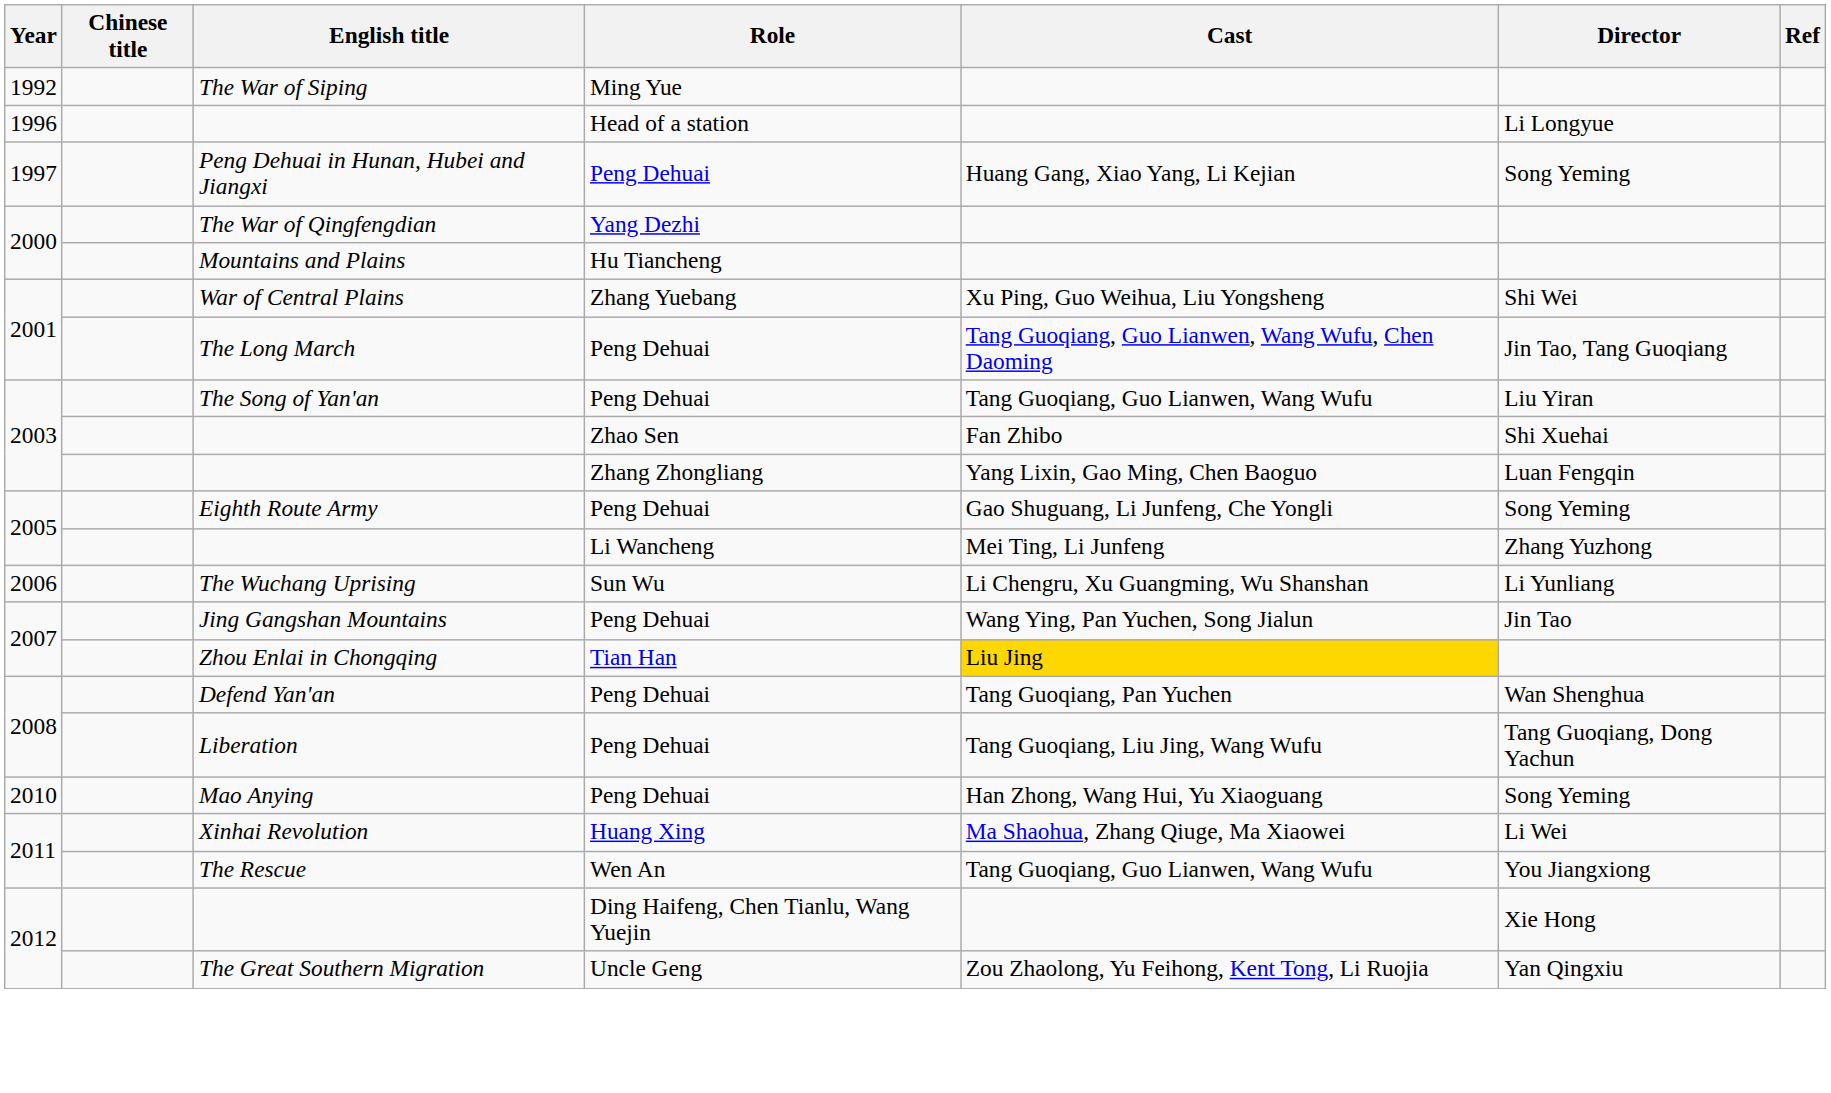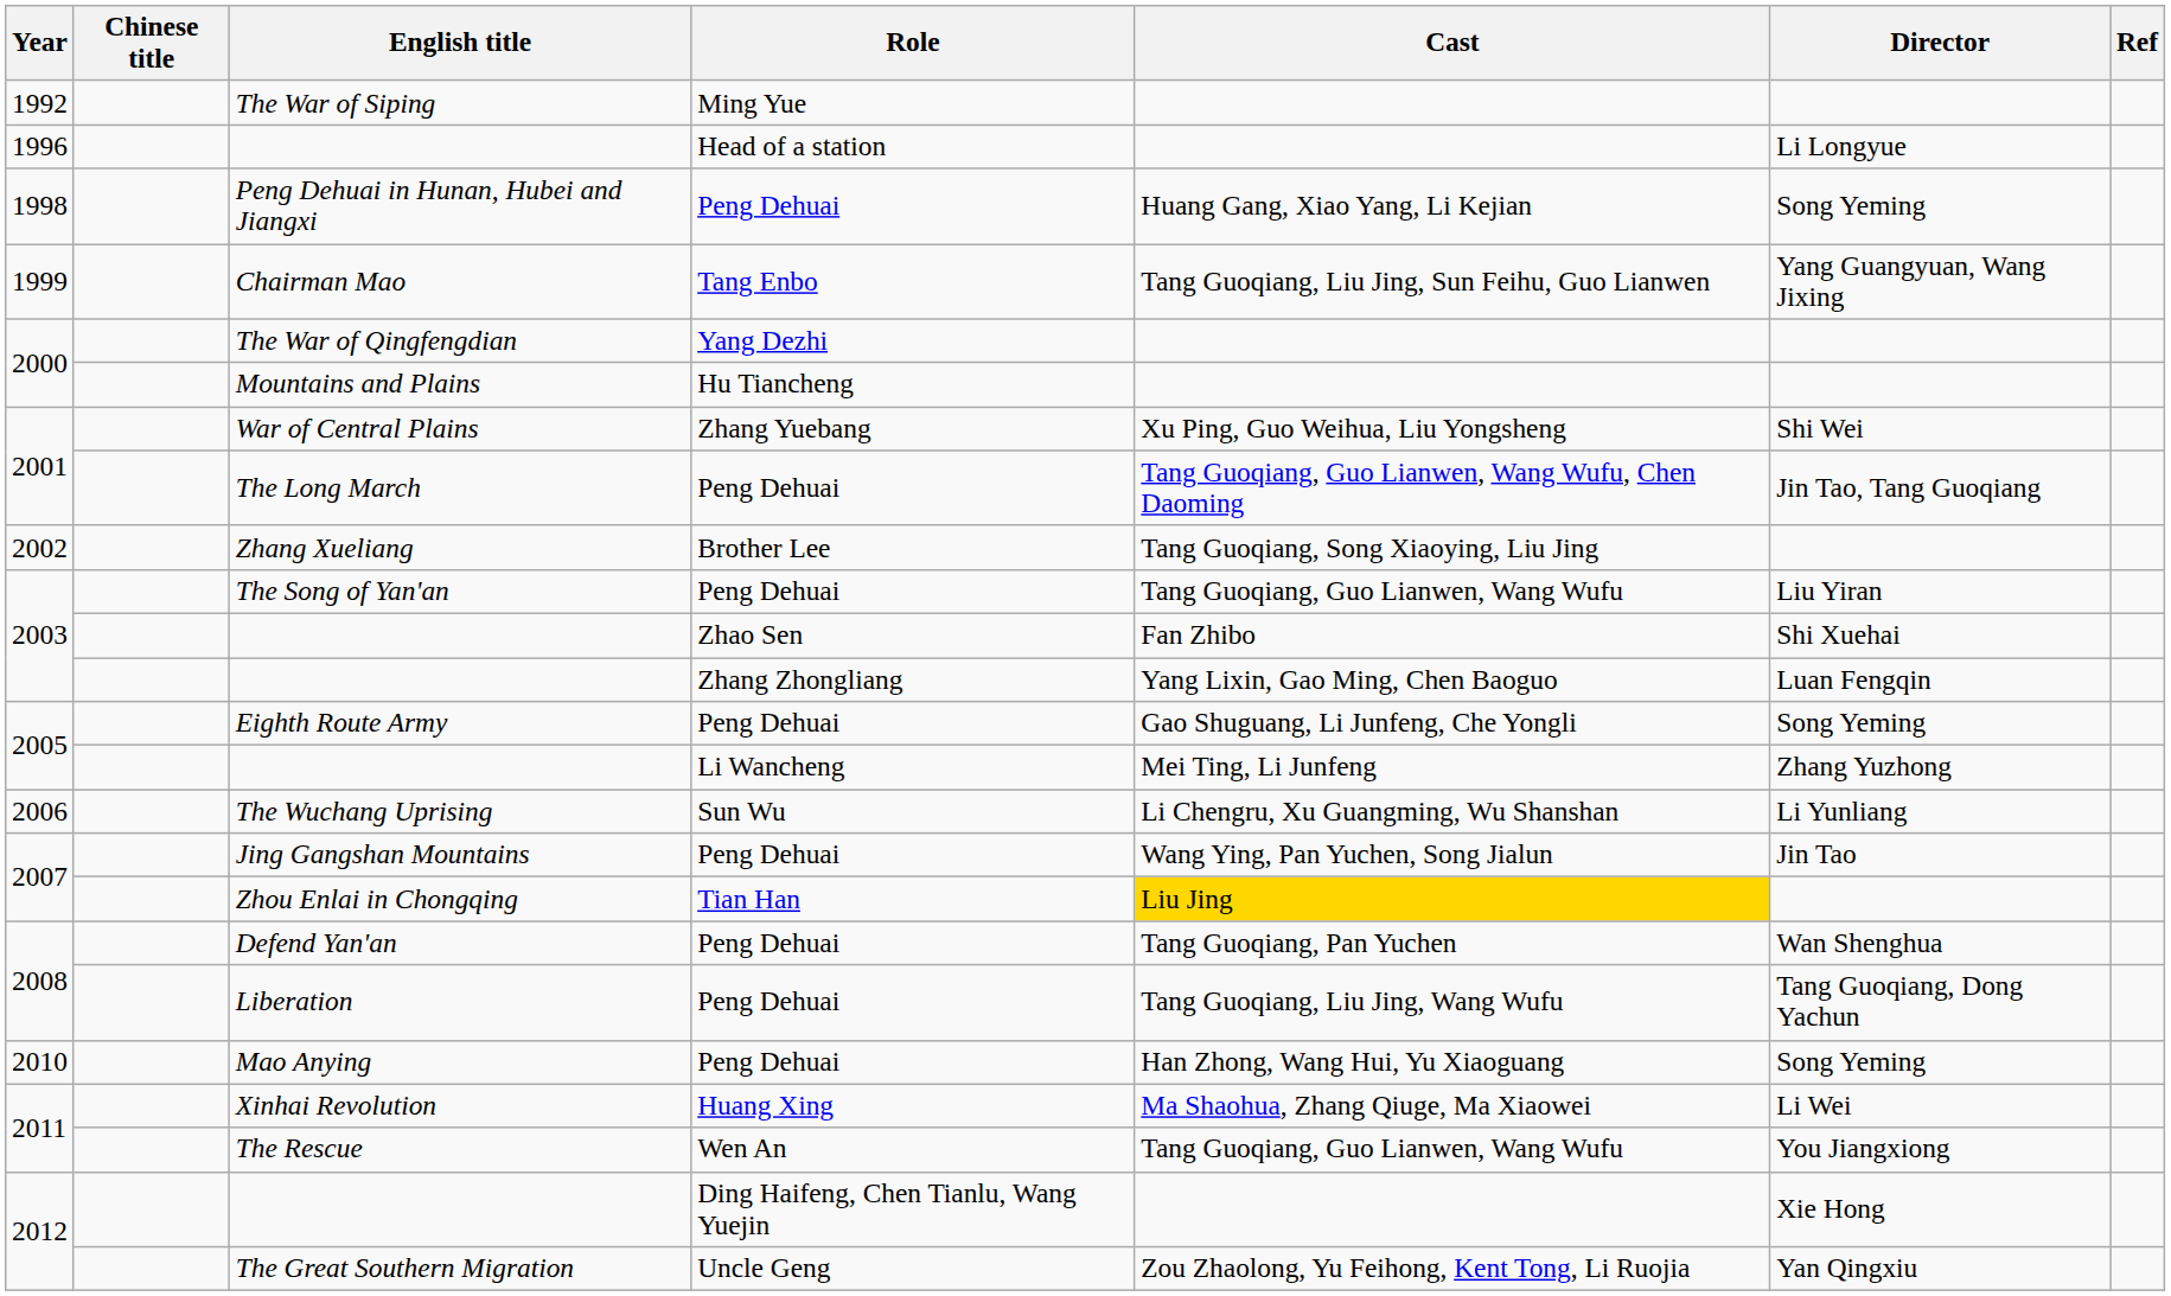Peng Dehuai in Hunan, Hubei and Jiangxi | Year: 1997 -> 1998
+ row: 1999 | Chairman Mao | Tang Enbo | Tang Guoqiang, Liu Jing, Sun Feihu, Guo Lianwen | Yang Guangyuan, Wang Jixing
+ row: 2002 | Zhang Xueliang | Brother Lee | Tang Guoqiang, Song Xiaoying, Liu Jing
